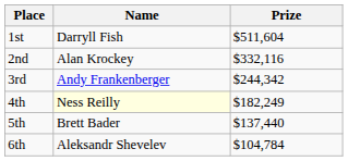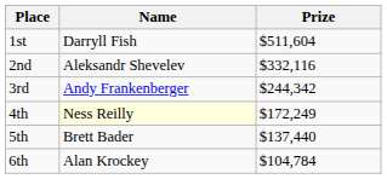2nd | Name: Alan Krockey -> Aleksandr Shevelev
4th | Prize: $182,249 -> $172,249
6th | Name: Aleksandr Shevelev -> Alan Krockey
